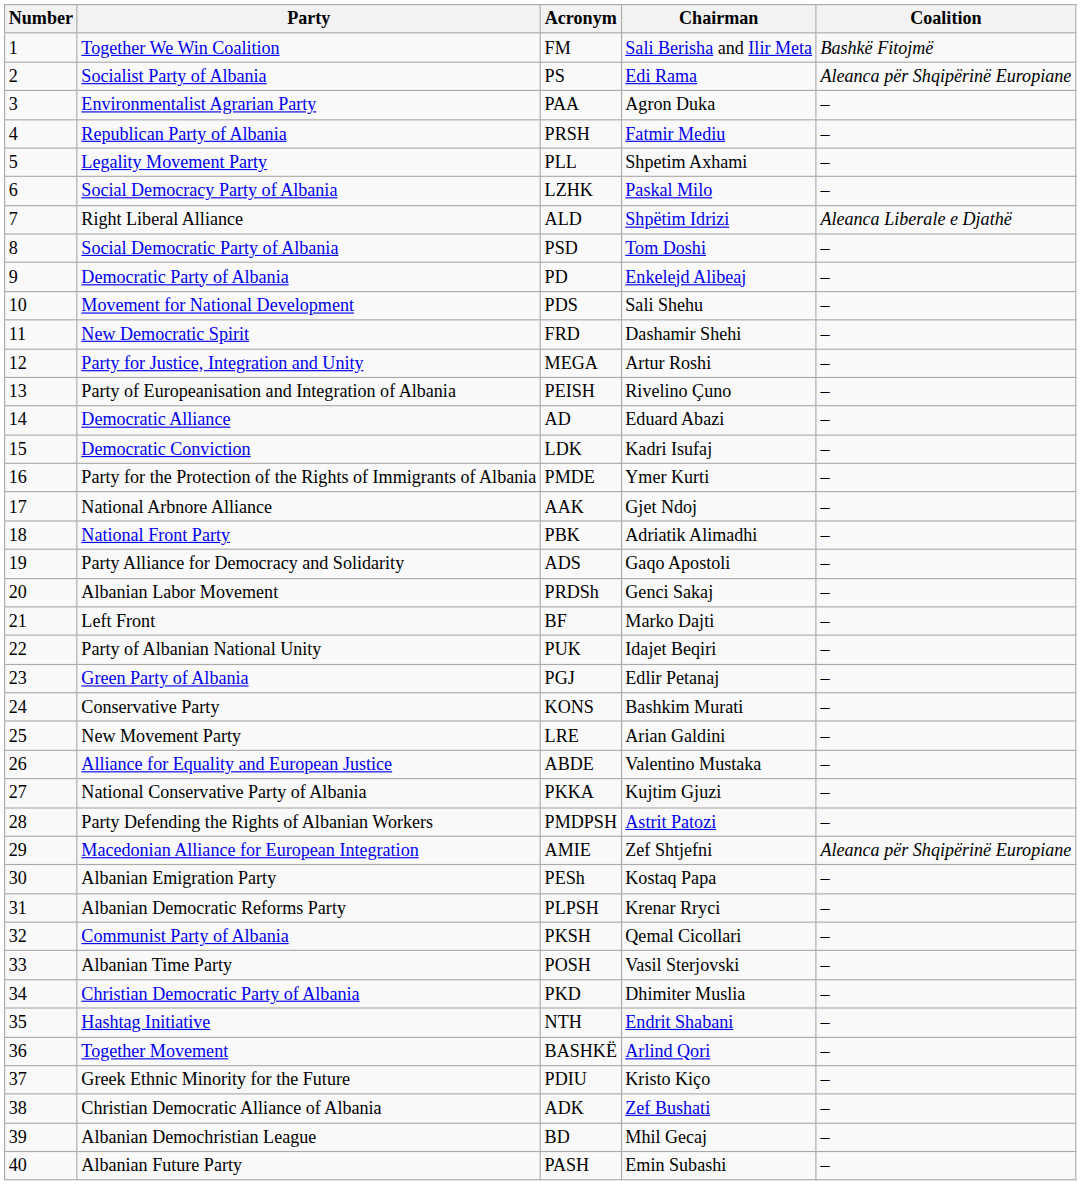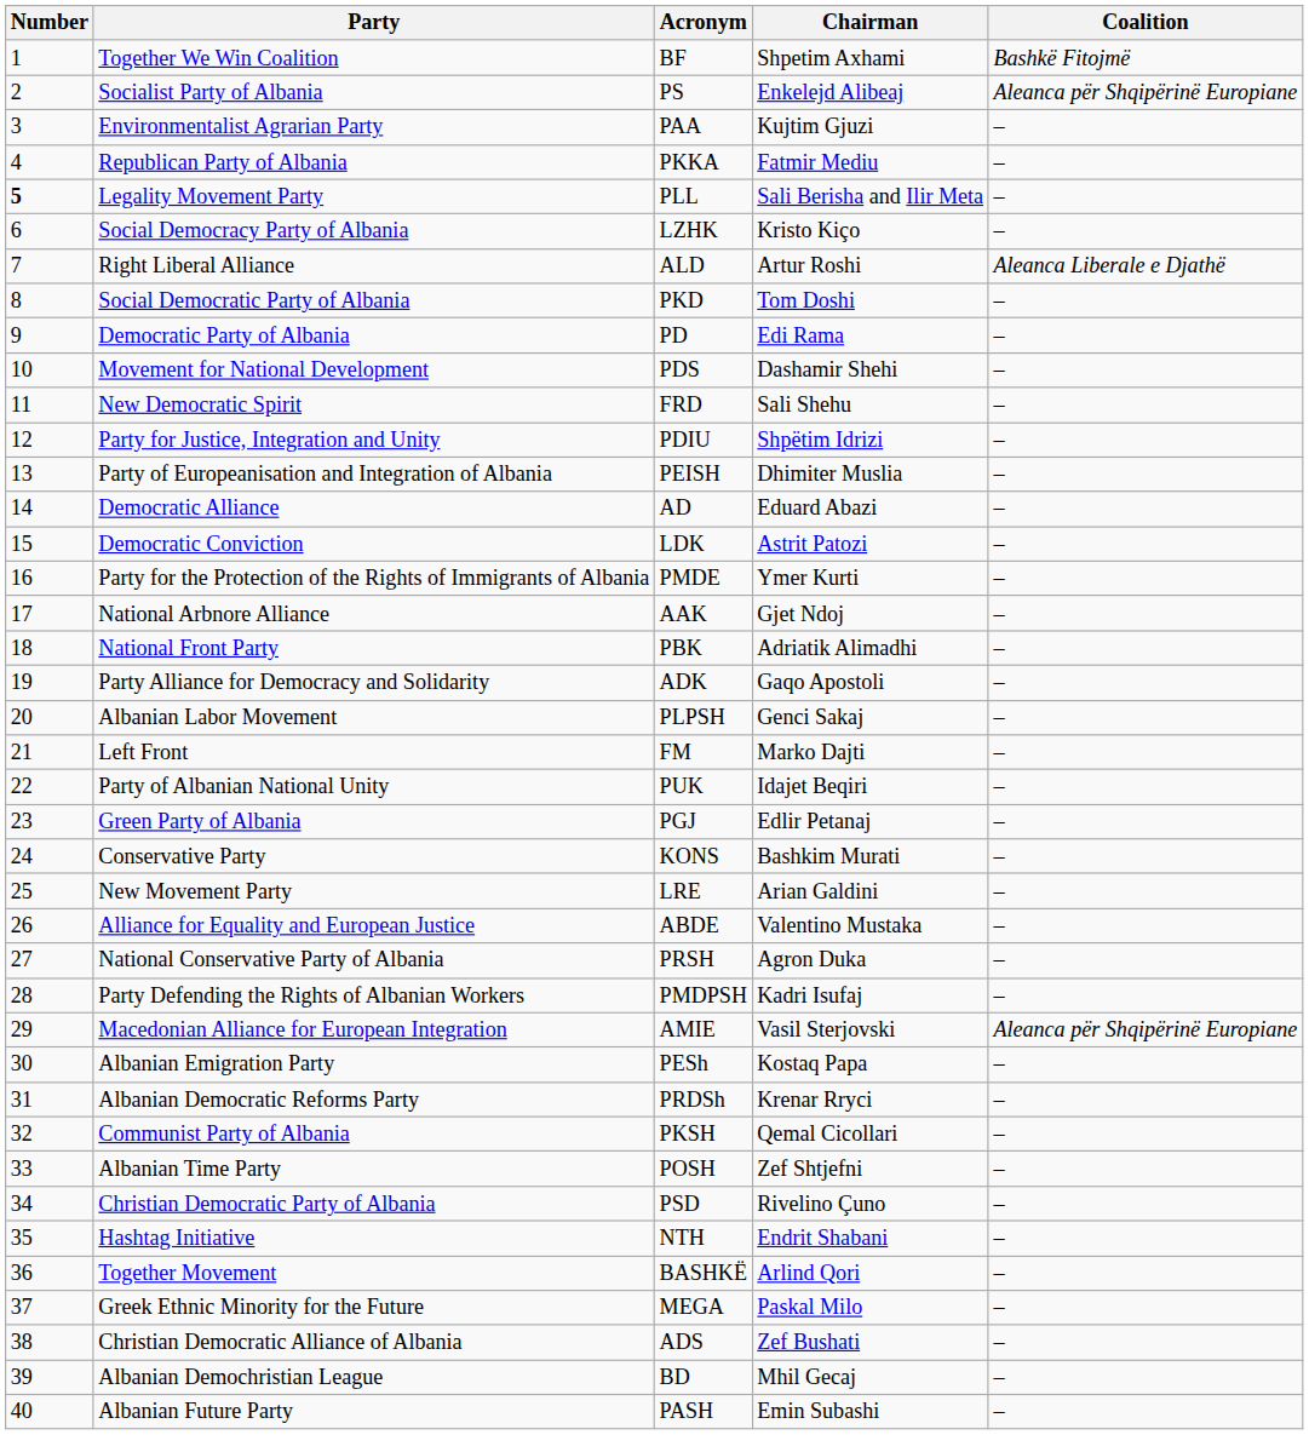Together We Win Coalition | Acronym: FM -> BF
Together We Win Coalition | Chairman: Sali Berisha and Ilir Meta -> Shpetim Axhami
Socialist Party of Albania | Chairman: Edi Rama -> Enkelejd Alibeaj
Environmentalist Agrarian Party | Chairman: Agron Duka -> Kujtim Gjuzi
Republican Party of Albania | Acronym: PRSH -> PKKA
Legality Movement Party | Number: normal -> bold
Legality Movement Party | Chairman: Shpetim Axhami -> Sali Berisha and Ilir Meta
Social Democracy Party of Albania | Chairman: Paskal Milo -> Kristo Kiço
Right Liberal Alliance | Chairman: Shpëtim Idrizi -> Artur Roshi
Social Democratic Party of Albania | Acronym: PSD -> PKD
Democratic Party of Albania | Chairman: Enkelejd Alibeaj -> Edi Rama
Movement for National Development | Chairman: Sali Shehu -> Dashamir Shehi
New Democratic Spirit | Chairman: Dashamir Shehi -> Sali Shehu
Party for Justice, Integration and Unity | Acronym: MEGA -> PDIU
Party for Justice, Integration and Unity | Chairman: Artur Roshi -> Shpëtim Idrizi
Party of Europeanisation and Integration of Albania | Chairman: Rivelino Çuno -> Dhimiter Muslia
Democratic Conviction | Chairman: Kadri Isufaj -> Astrit Patozi
Party Alliance for Democracy and Solidarity | Acronym: ADS -> ADK
Albanian Labor Movement | Acronym: PRDSh -> PLPSH
Left Front | Acronym: BF -> FM
National Conservative Party of Albania | Acronym: PKKA -> PRSH
National Conservative Party of Albania | Chairman: Kujtim Gjuzi -> Agron Duka
Party Defending the Rights of Albanian Workers | Chairman: Astrit Patozi -> Kadri Isufaj
Macedonian Alliance for European Integration | Chairman: Zef Shtjefni -> Vasil Sterjovski
Albanian Democratic Reforms Party | Acronym: PLPSH -> PRDSh
Albanian Time Party | Chairman: Vasil Sterjovski -> Zef Shtjefni
Christian Democratic Party of Albania | Acronym: PKD -> PSD
Christian Democratic Party of Albania | Chairman: Dhimiter Muslia -> Rivelino Çuno
Greek Ethnic Minority for the Future | Acronym: PDIU -> MEGA
Greek Ethnic Minority for the Future | Chairman: Kristo Kiço -> Paskal Milo
Christian Democratic Alliance of Albania | Acronym: ADK -> ADS
